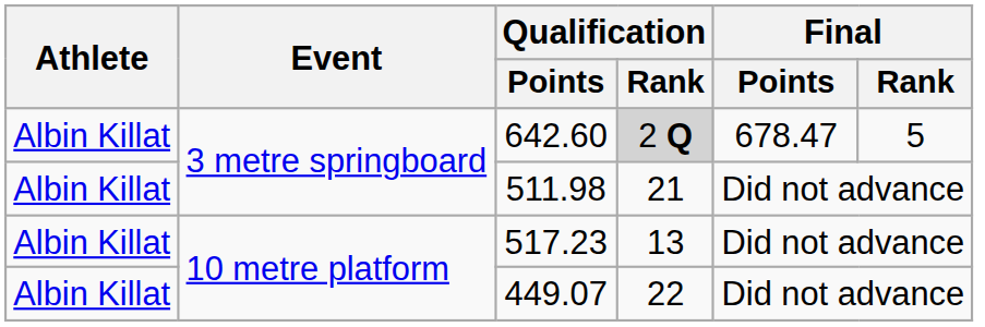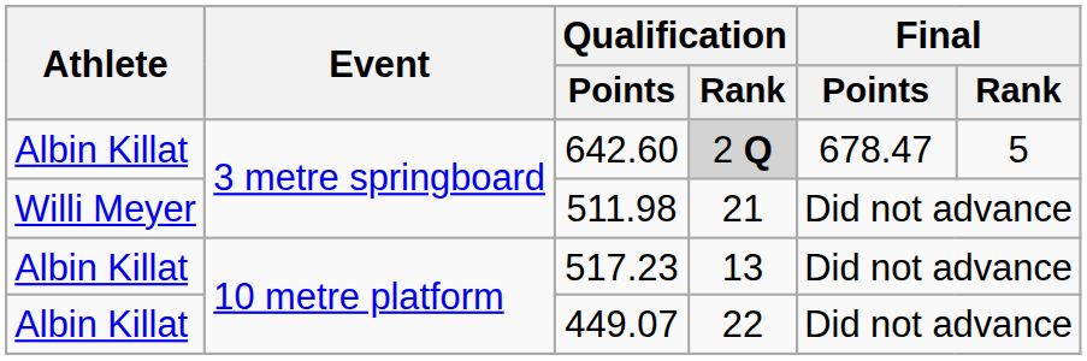511.98 | Athlete: Albin Killat -> Willi Meyer
